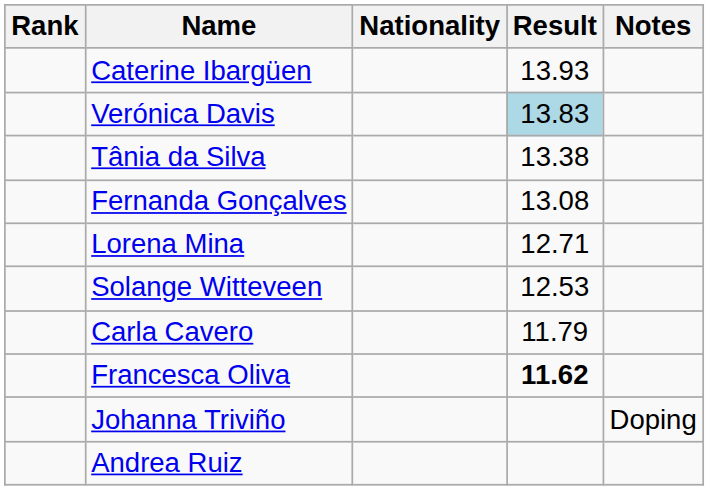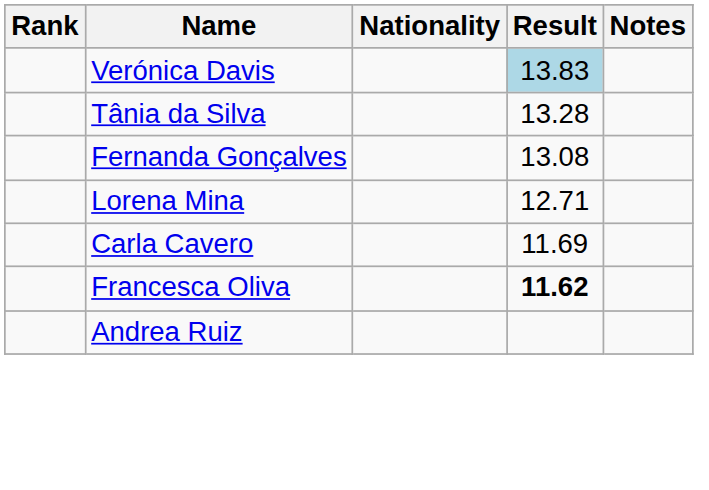- row: Caterine Ibargüen | 13.93
Tânia da Silva | Result: 13.38 -> 13.28
- row: Solange Witteveen | 12.53
Carla Cavero | Result: 11.79 -> 11.69
- row: Johanna Triviño | Doping
